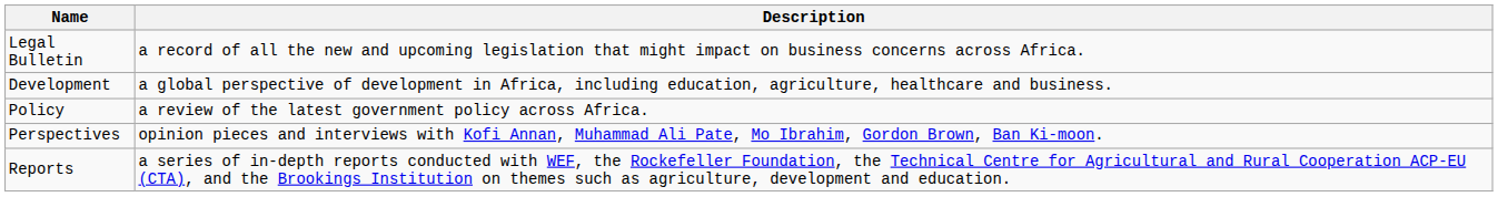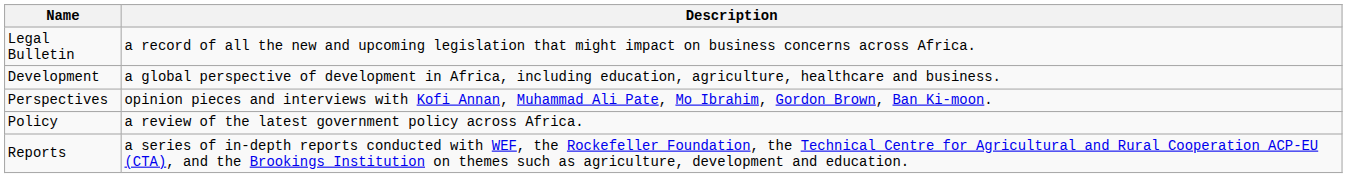rows swapped: Policy <-> Perspectives
